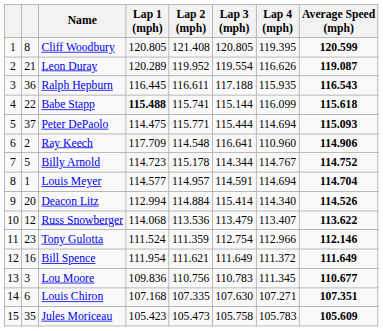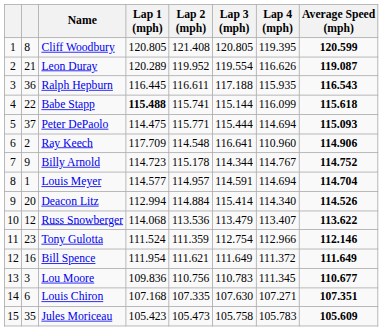Billy Arnold | column 2: 5 -> 9
